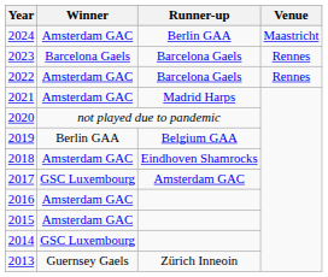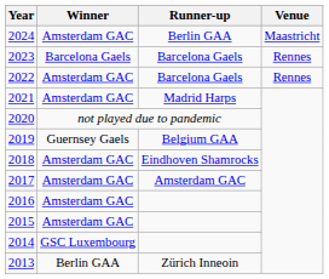2019 | Winner: Berlin GAA -> Guernsey Gaels
2017 | Winner: GSC Luxembourg -> Amsterdam GAC
2013 | Winner: Guernsey Gaels -> Berlin GAA
